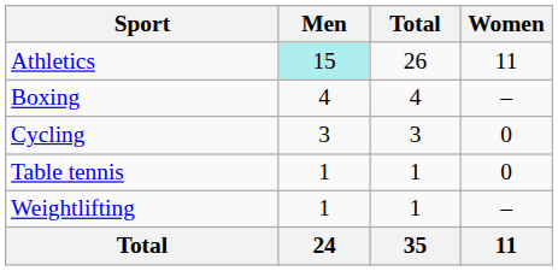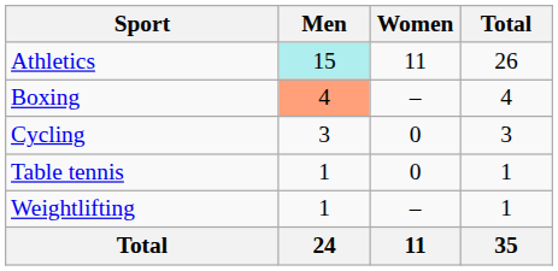columns swapped: Women <-> Total
Boxing | Men: no background -> lightsalmon background
